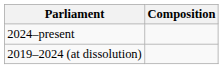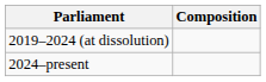rows swapped: 2019–2024 (at dissolution) <-> 2024–present
